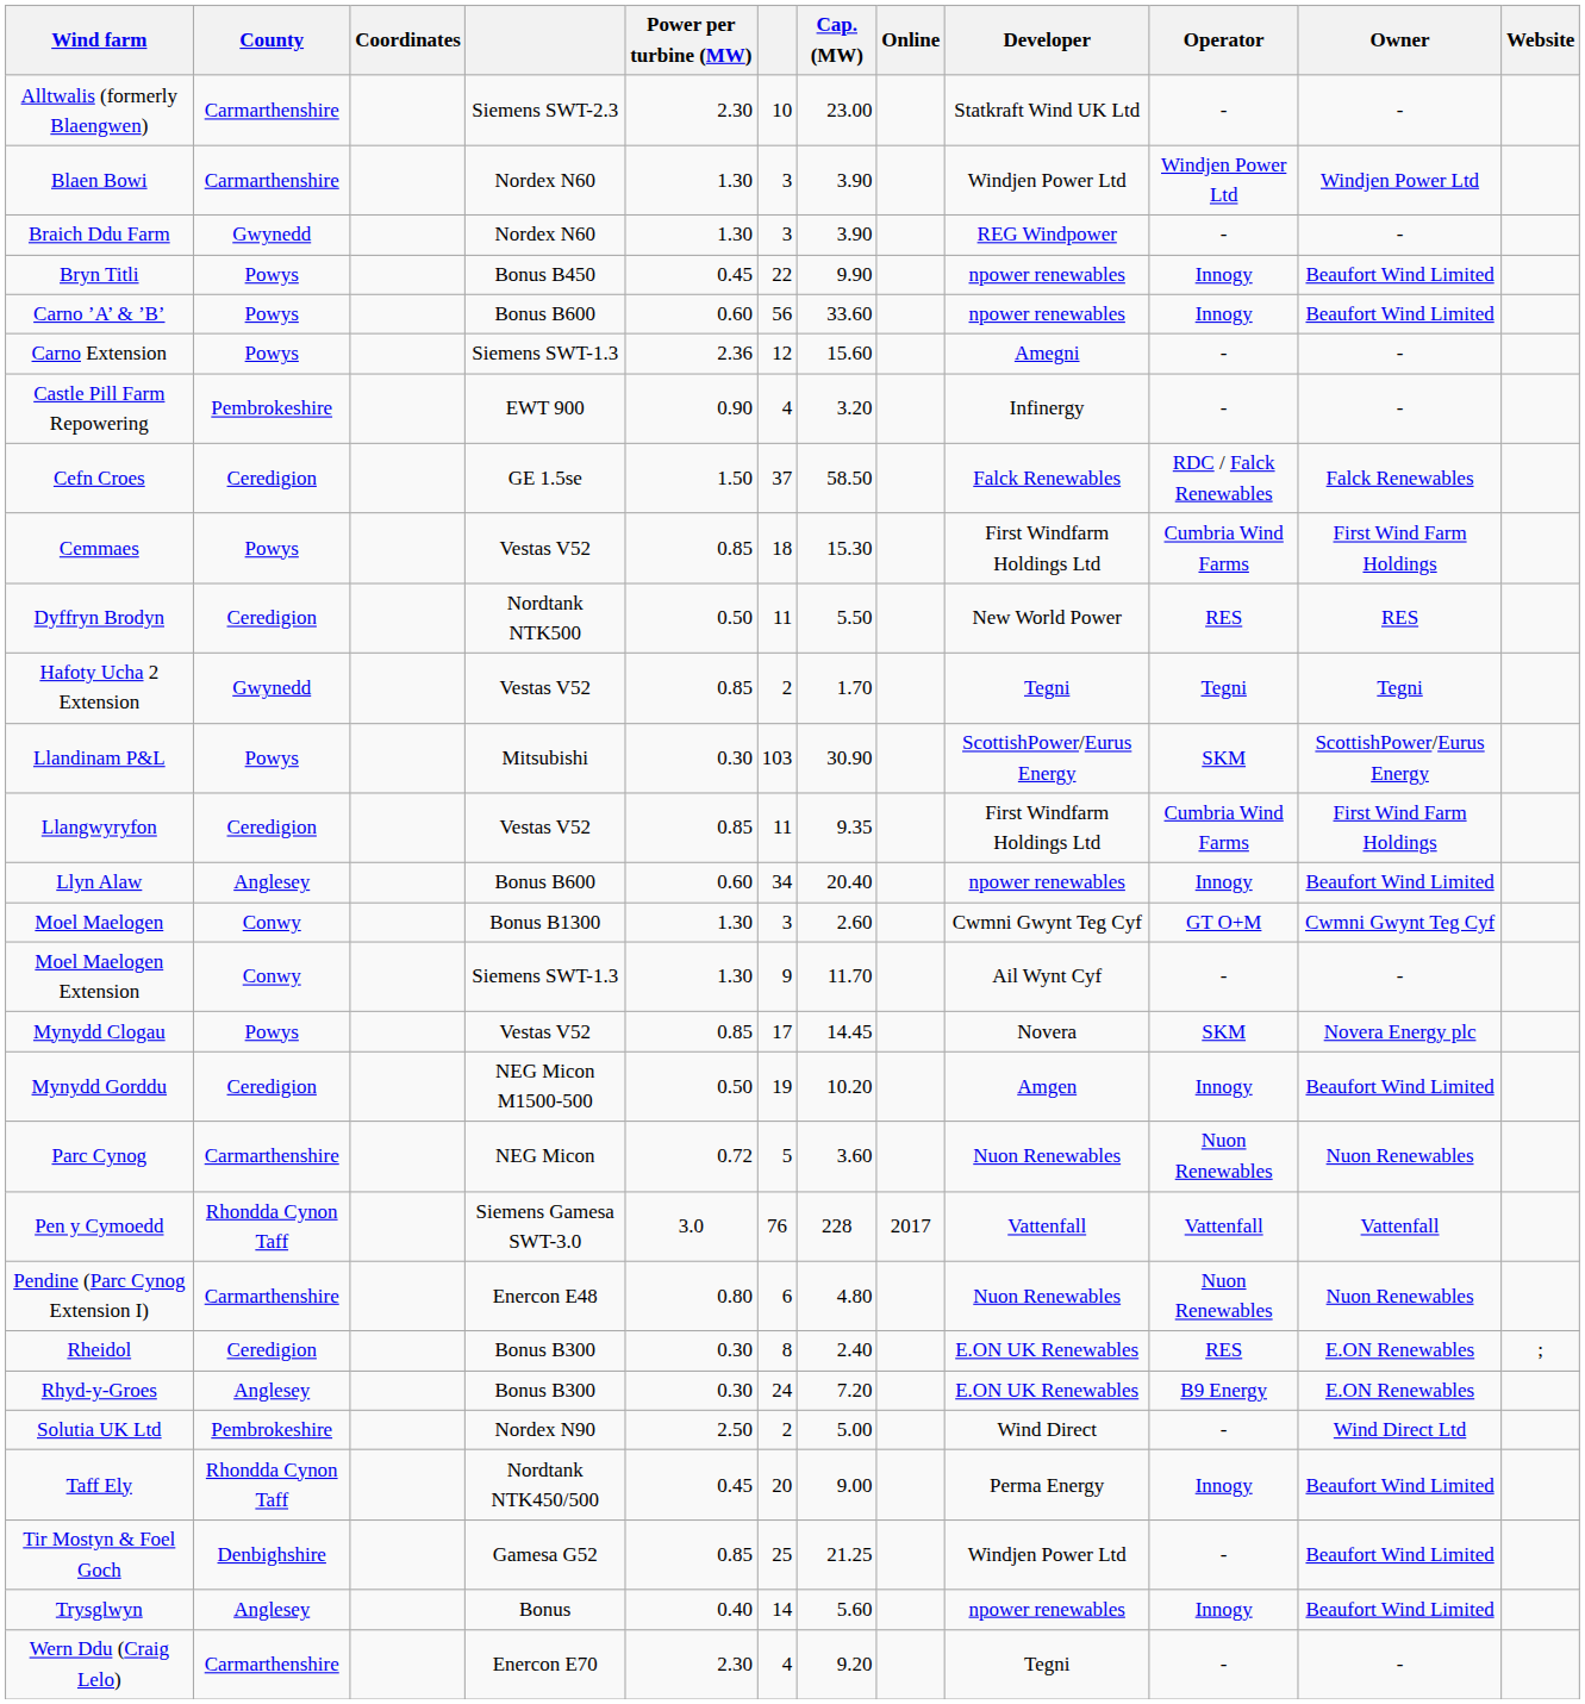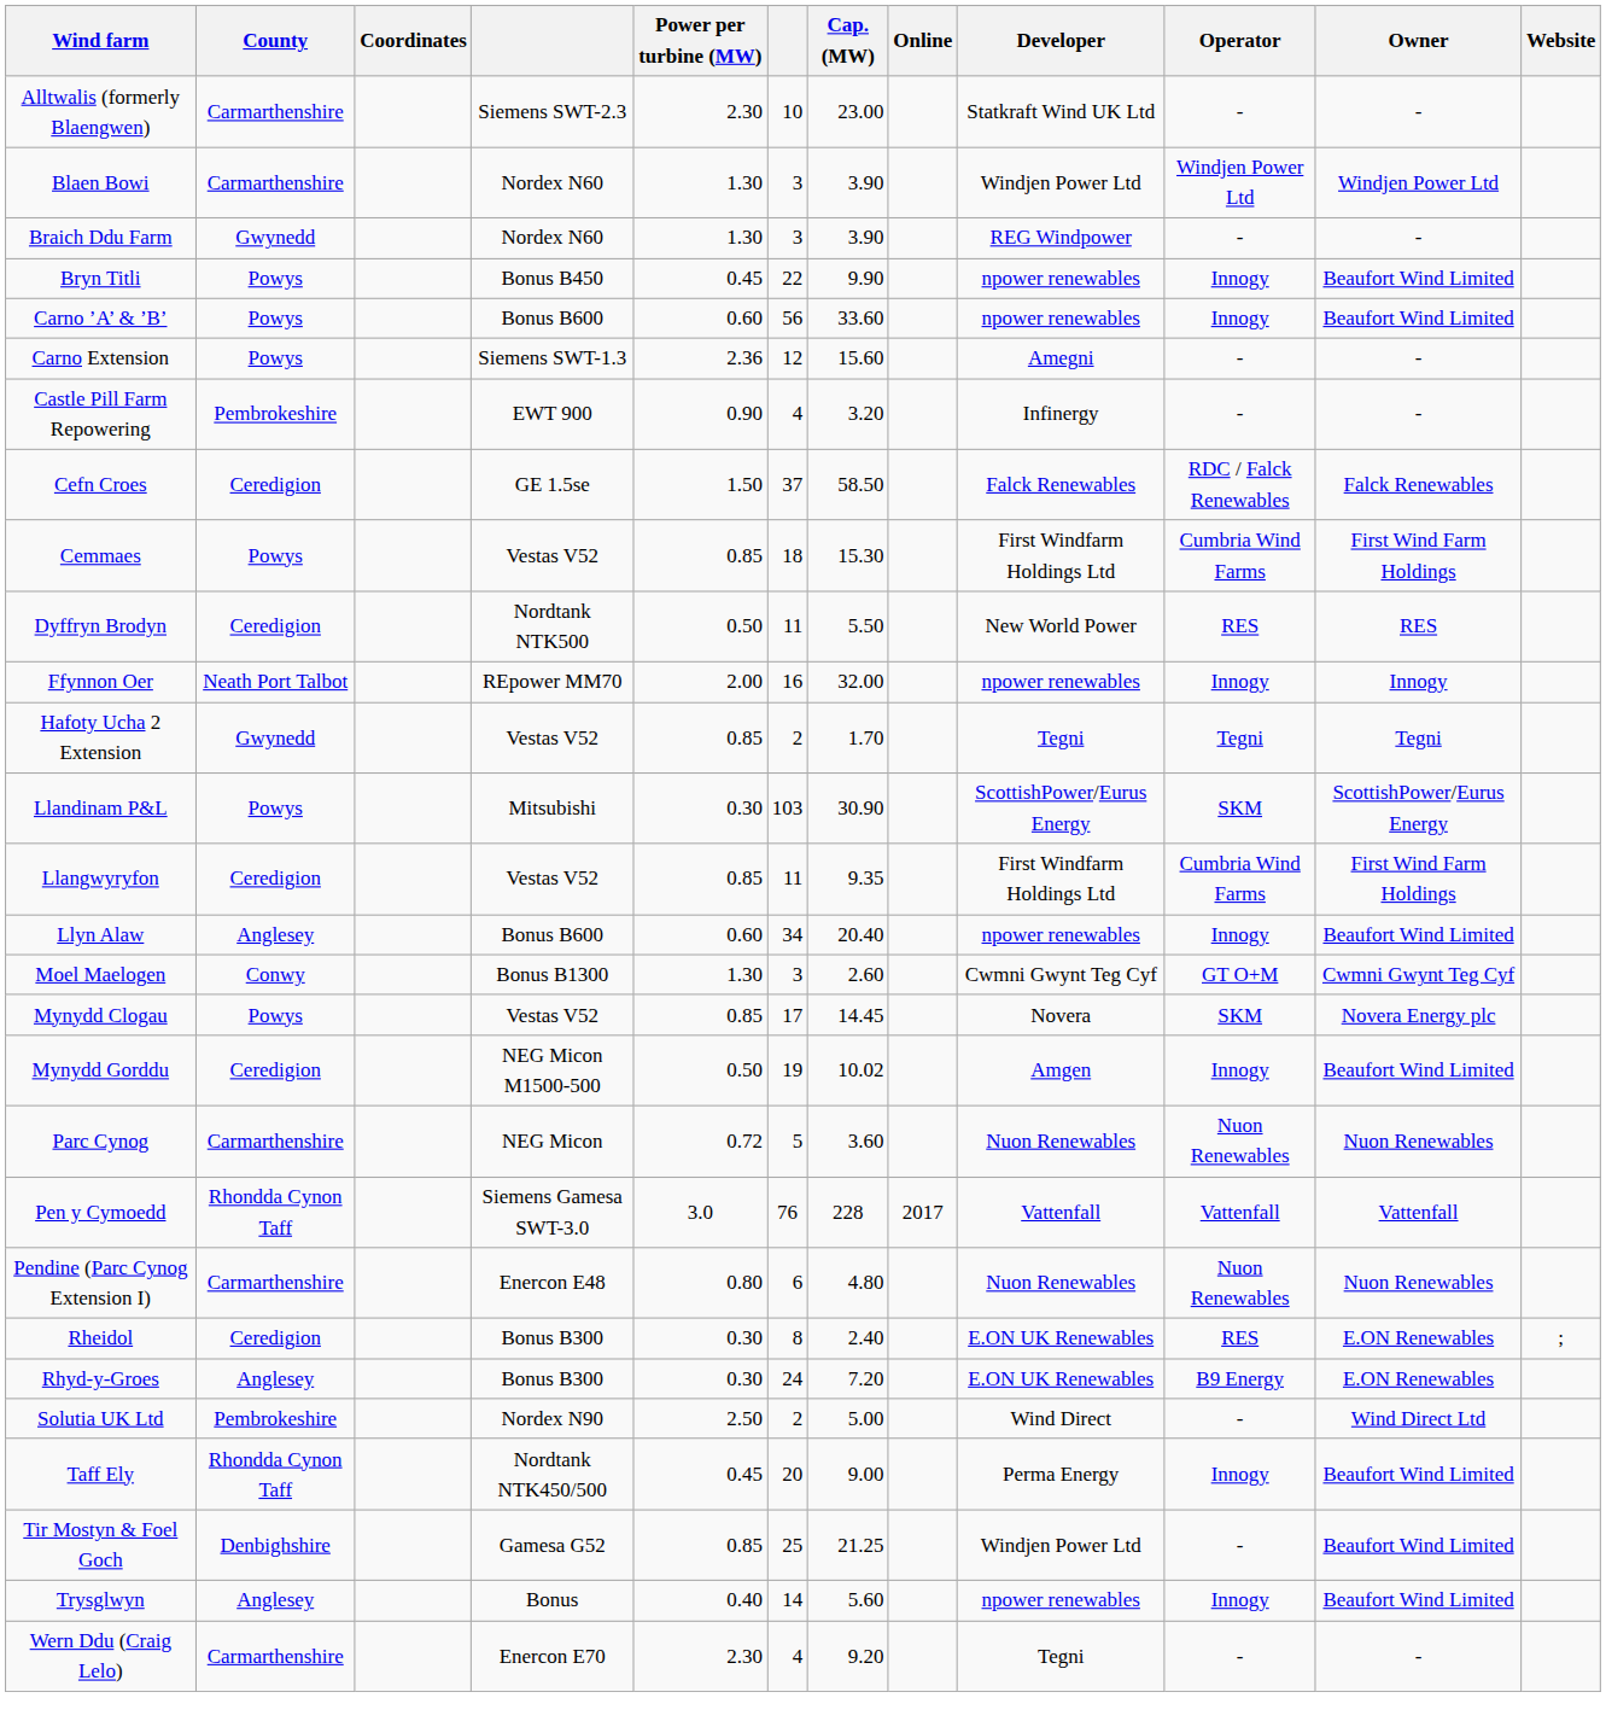+ row: Ffynnon Oer | Neath Port Talbot | REpower MM70 | 2.00 | 16 | 32.00 | npower renewables | Innogy | Innogy
- row: Moel Maelogen Extension | Conwy | Siemens SWT-1.3 | 1.30 | 9 | 11.70 | Ail Wynt Cyf | - | -
Mynydd Gorddu | Cap. (MW): 10.20 -> 10.02
